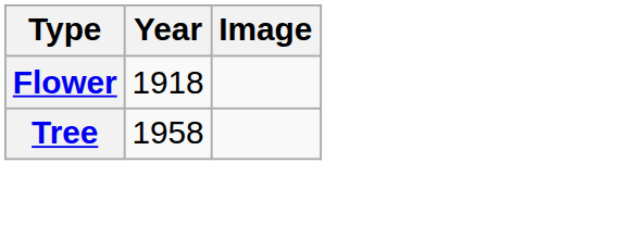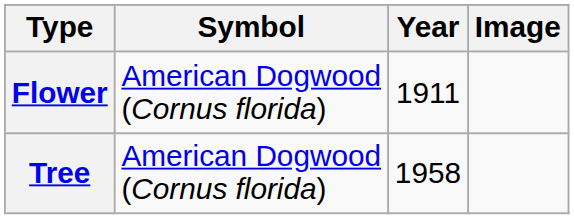+ column: Symbol | American Dogwood (Cornus florida) | American Dogwood (Cornus florida)
Flower | Year: 1918 -> 1911
